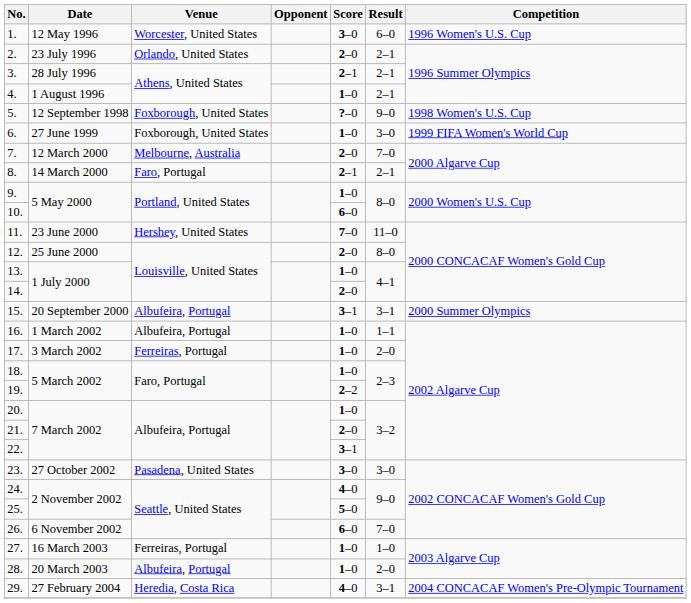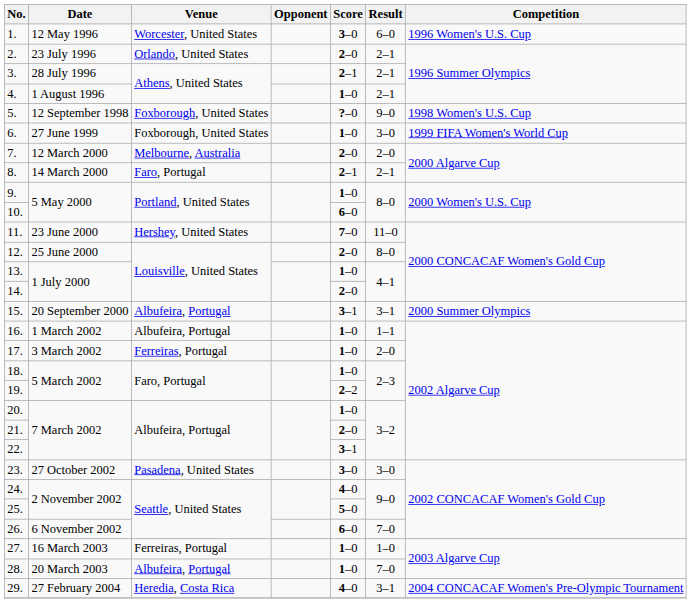7. | Result: 7–0 -> 2–0
28. | Result: 2–0 -> 7–0
